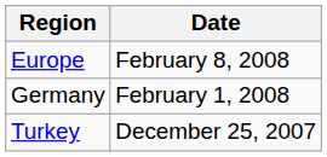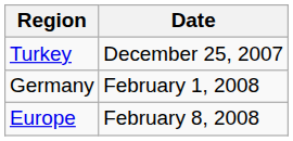rows swapped: Turkey <-> Europe
